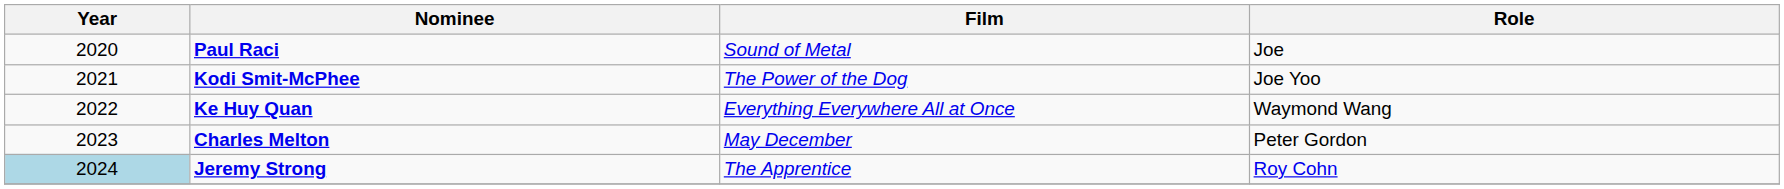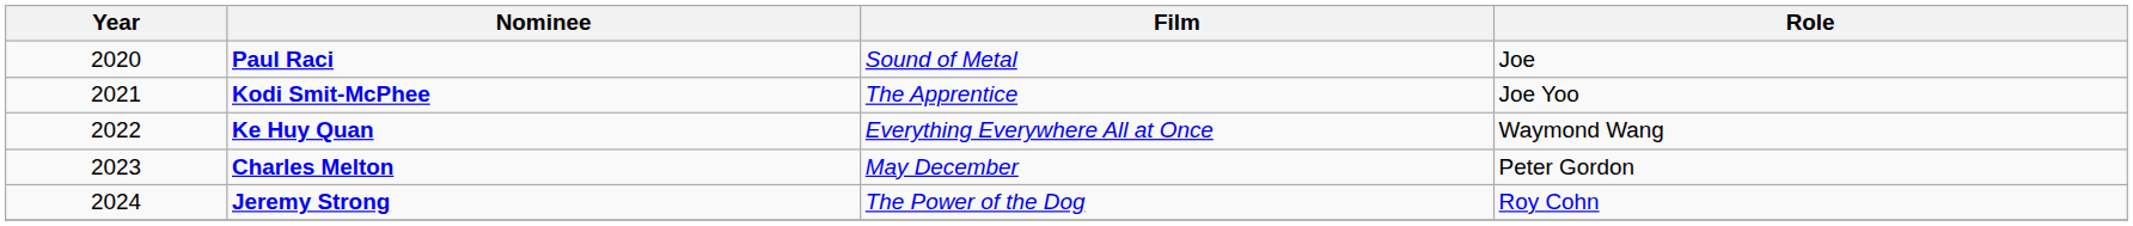Kodi Smit-McPhee | Film: The Power of the Dog -> The Apprentice
Jeremy Strong | Year: lightblue background -> no background
Jeremy Strong | Film: The Apprentice -> The Power of the Dog
